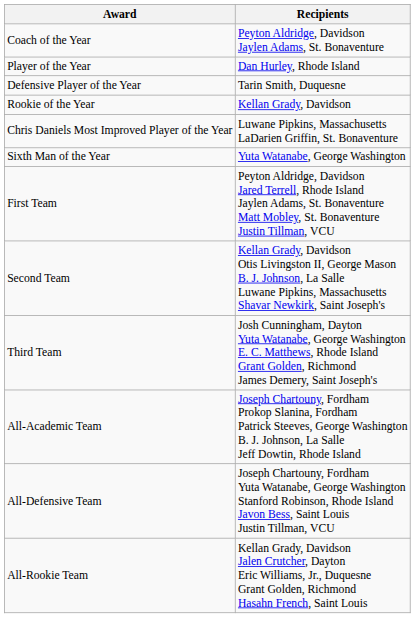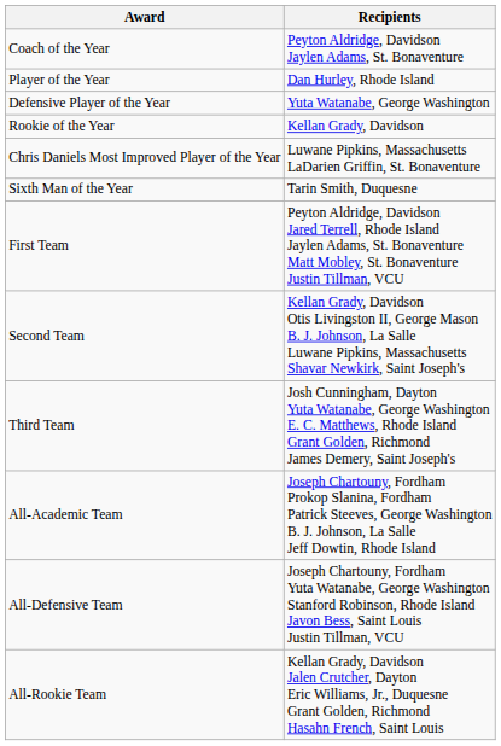Defensive Player of the Year | Recipients: Tarin Smith, Duquesne -> Yuta Watanabe, George Washington
Sixth Man of the Year | Recipients: Yuta Watanabe, George Washington -> Tarin Smith, Duquesne
